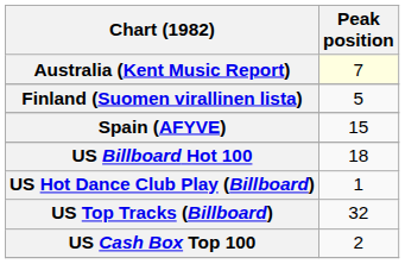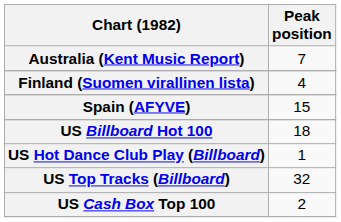Australia (Kent Music Report) | Peak position: lightyellow background -> no background
Finland (Suomen virallinen lista) | Peak position: 5 -> 4
